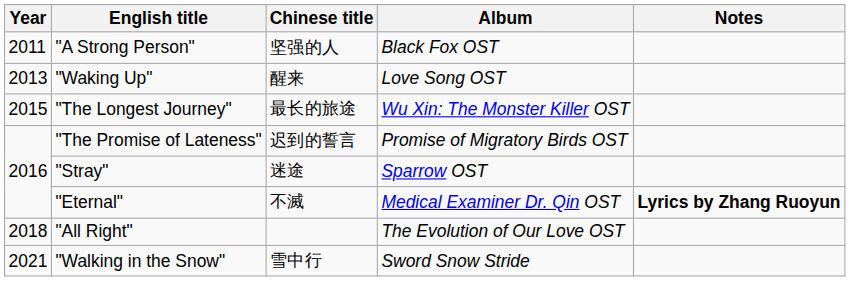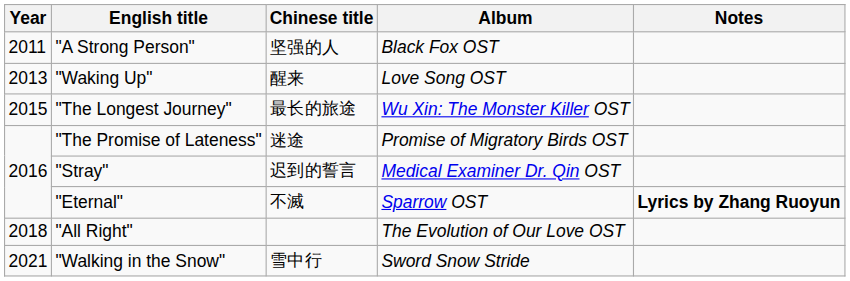"The Promise of Lateness" | Chinese title: 迟到的誓言 -> 迷途
"Stray" | Chinese title: 迷途 -> 迟到的誓言
"Stray" | Album: Sparrow OST -> Medical Examiner Dr. Qin OST
"Eternal" | Album: Medical Examiner Dr. Qin OST -> Sparrow OST
